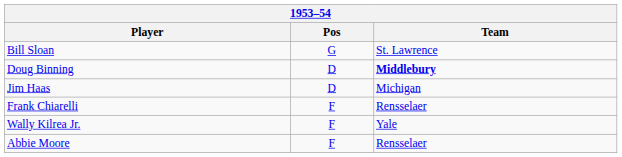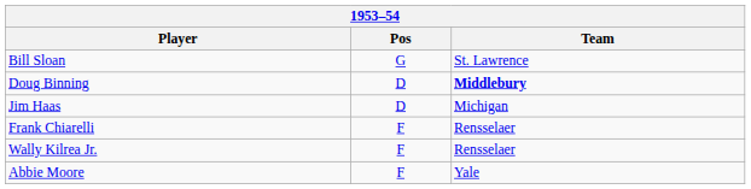Wally Kilrea Jr. | Team: Yale -> Rensselaer
Abbie Moore | Team: Rensselaer -> Yale
